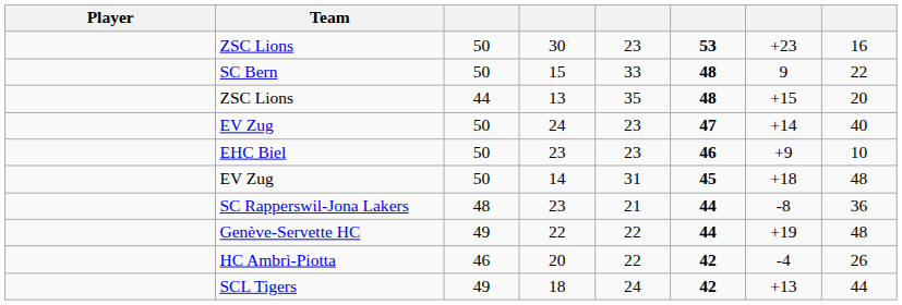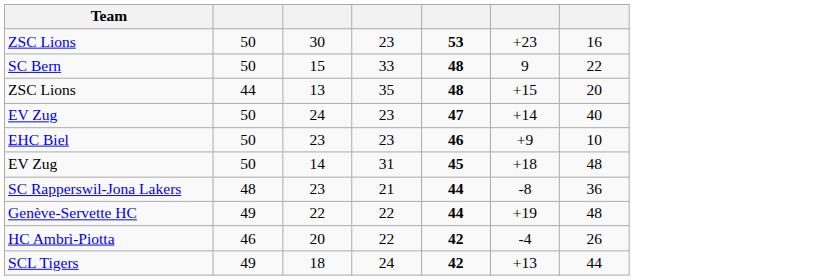- column: Player
